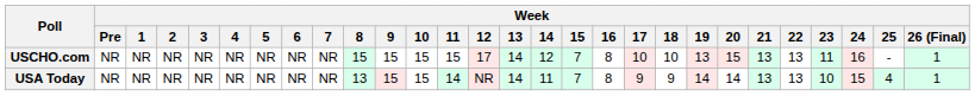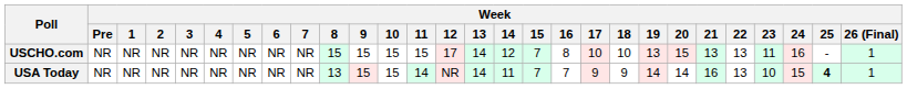USA Today | Week / 16: 8 -> 7
USA Today | Week / 21: 13 -> 16
USA Today | Week / 25: normal -> bold
